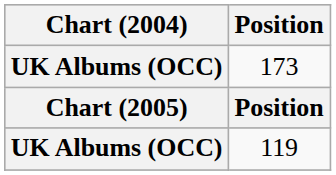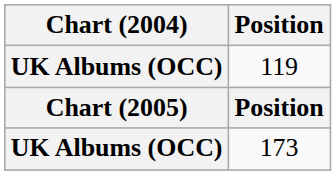rows swapped: 119 <-> 173
